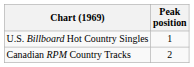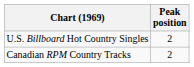U.S. Billboard Hot Country Singles | Peak position: 1 -> 2
